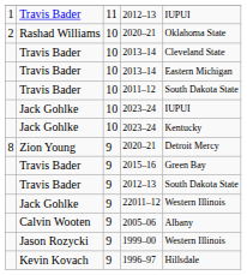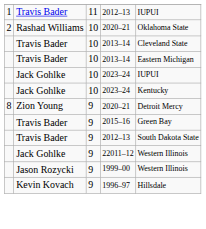- row: Travis Bader | 10 | 2011–12 | South Dakota State
- row: Calvin Wooten | 9 | 2005–06 | Albany
